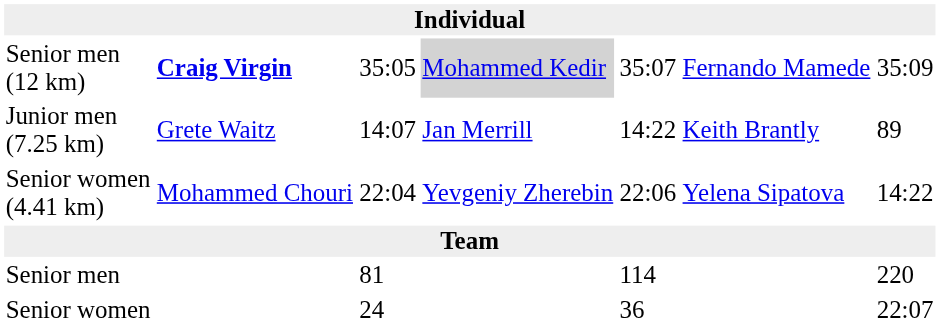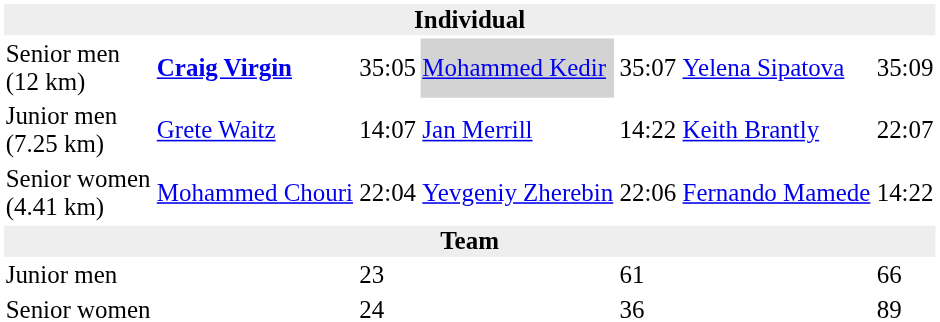Senior men (12 km) | column 6: Fernando Mamede -> Yelena Sipatova
Junior men (7.25 km) | column 7: 89 -> 22:07
Senior women (4.41 km) | column 6: Yelena Sipatova -> Fernando Mamede
- row: Senior men | 81 | 114 | 220
+ row: Junior men | 23 | 61 | 66
Senior women | column 7: 22:07 -> 89
